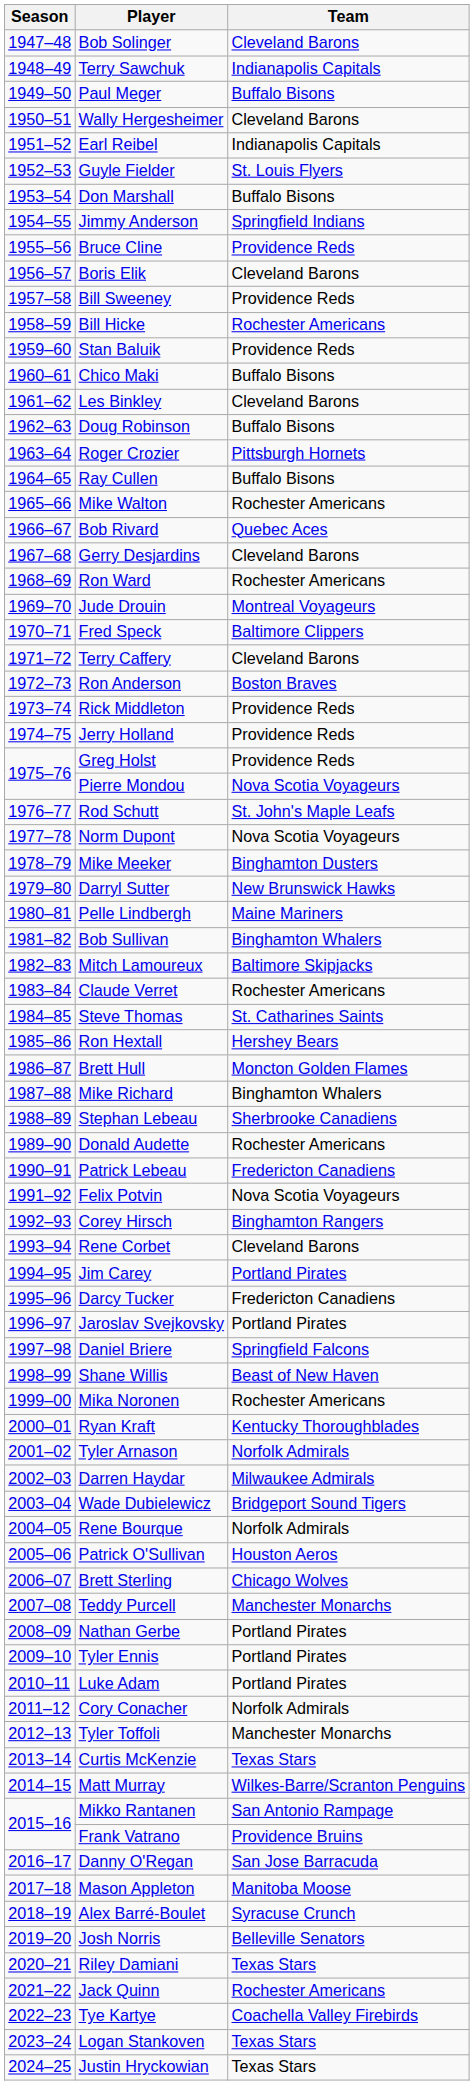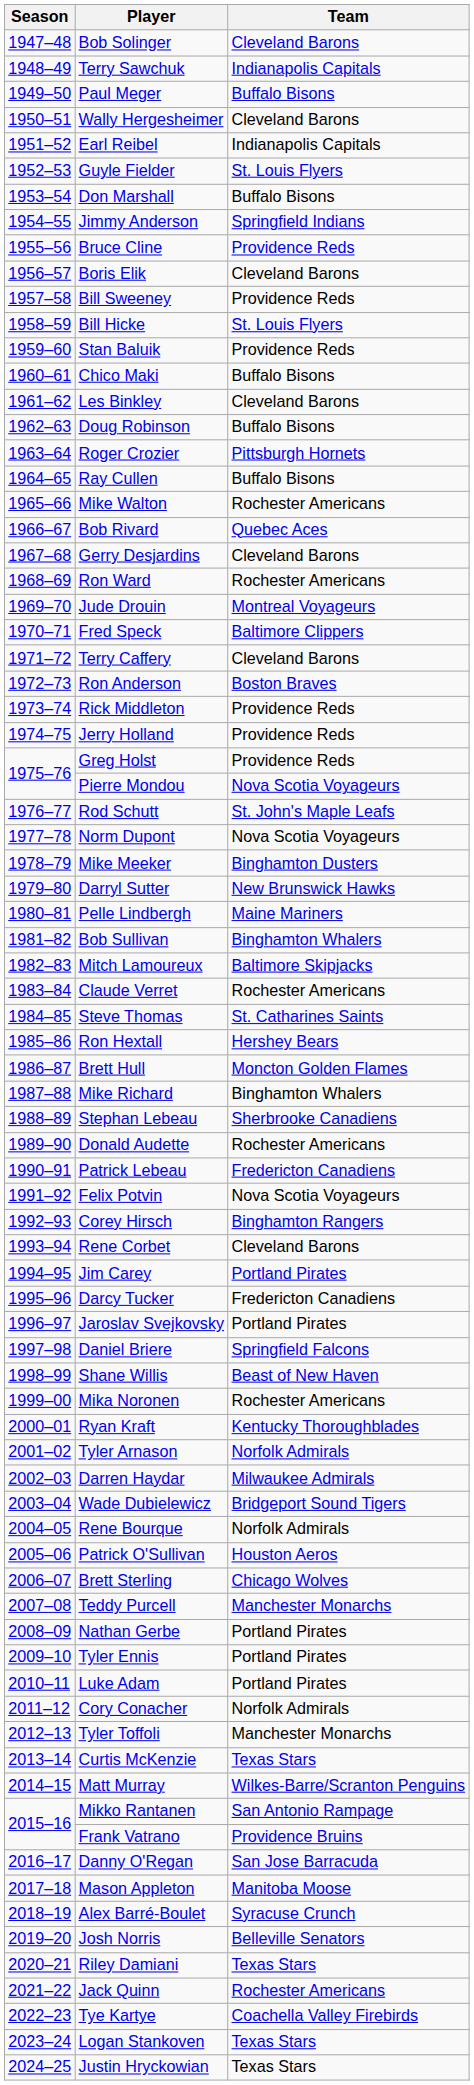Bill Hicke | Team: Rochester Americans -> St. Louis Flyers
